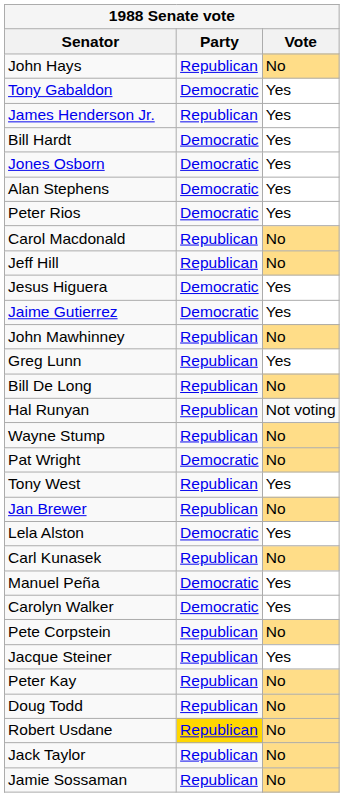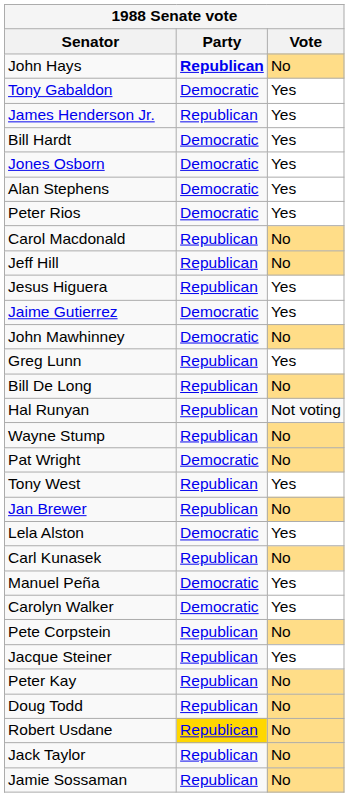John Hays | Party: normal -> bold
Jesus Higuera | Party: Democratic -> Republican
John Mawhinney | Party: Republican -> Democratic
